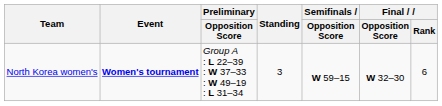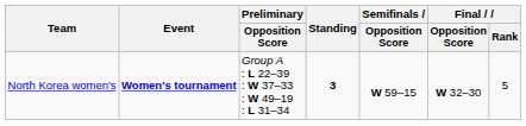North Korea women's | Standing: normal -> bold
North Korea women's | Final / Rank: 6 -> 5
